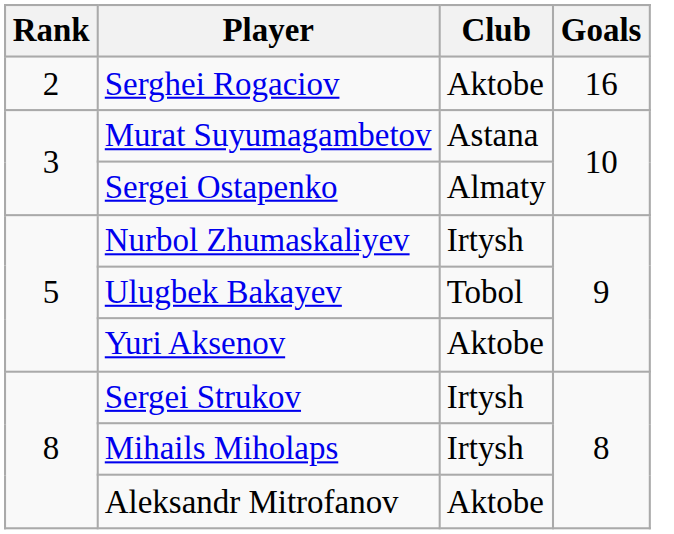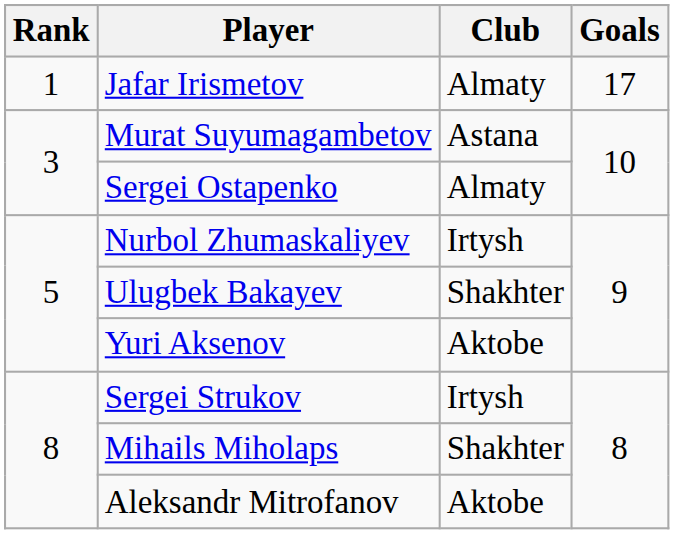+ row: 1 | Jafar Irismetov | Almaty | 17
- row: 2 | Serghei Rogaciov | Aktobe | 16
Ulugbek Bakayev | Club: Tobol -> Shakhter
Mihails Miholaps | Club: Irtysh -> Shakhter
